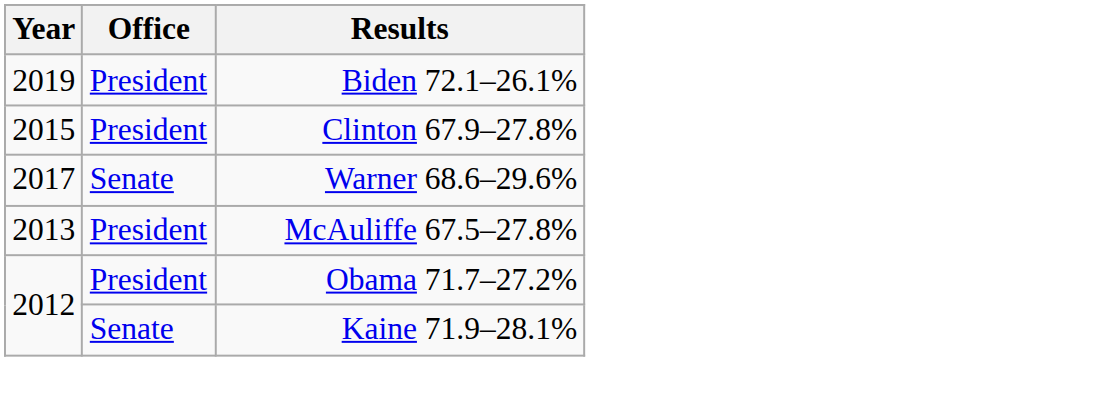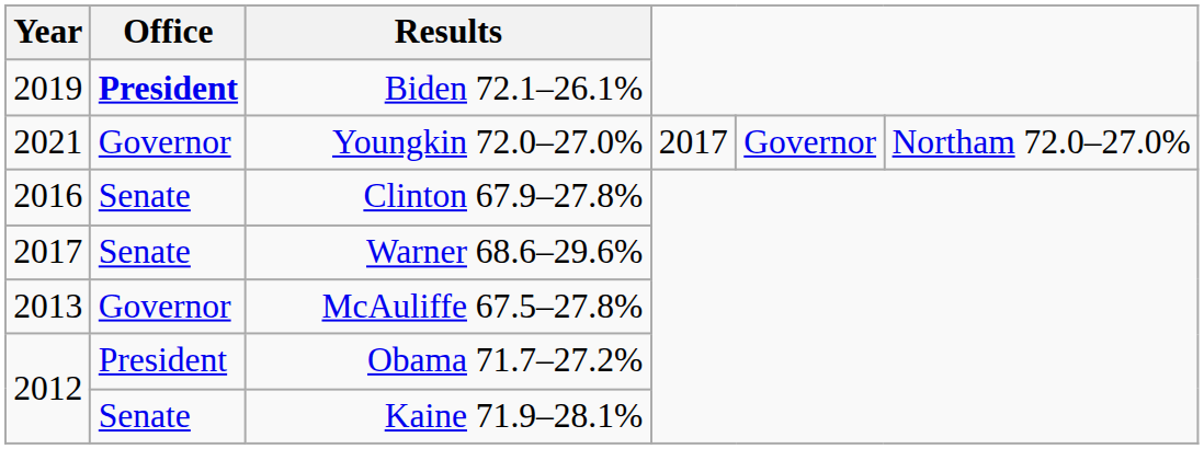Biden 72.1–26.1% | Office: normal -> bold
+ row: 2021 | Governor | Youngkin 72.0–27.0% | 2017 | Governor | Northam 72.0–27.0%
Clinton 67.9–27.8% | Year: 2015 -> 2016
Clinton 67.9–27.8% | Office: President -> Senate
McAuliffe 67.5–27.8% | Office: President -> Governor
